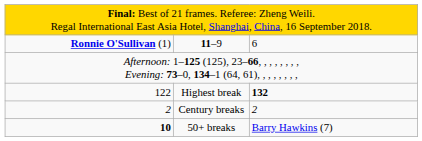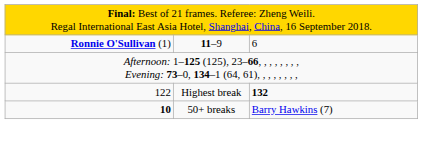- row: 2 | Century breaks | 2
